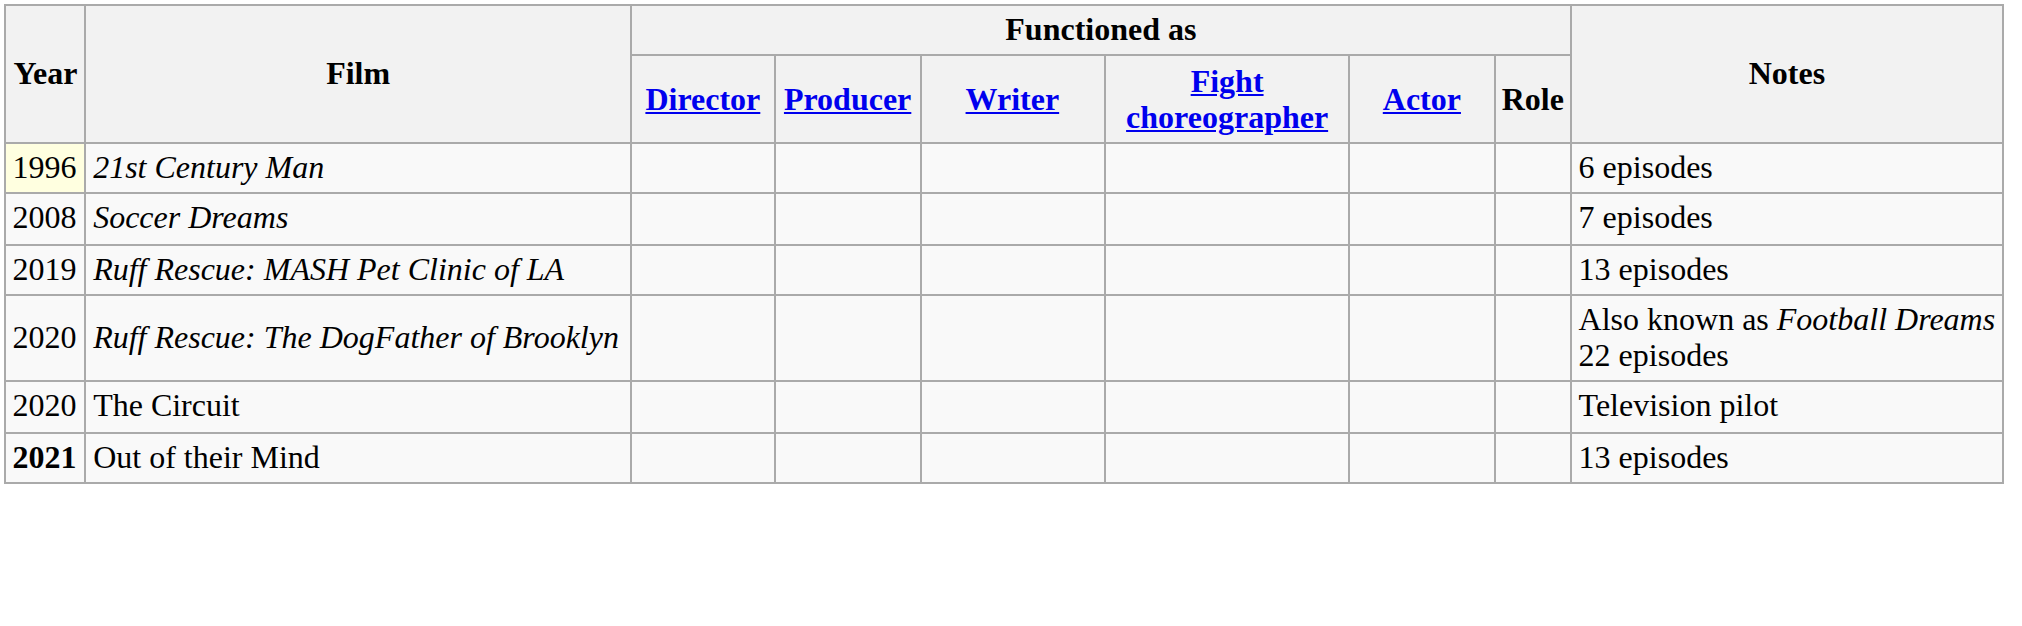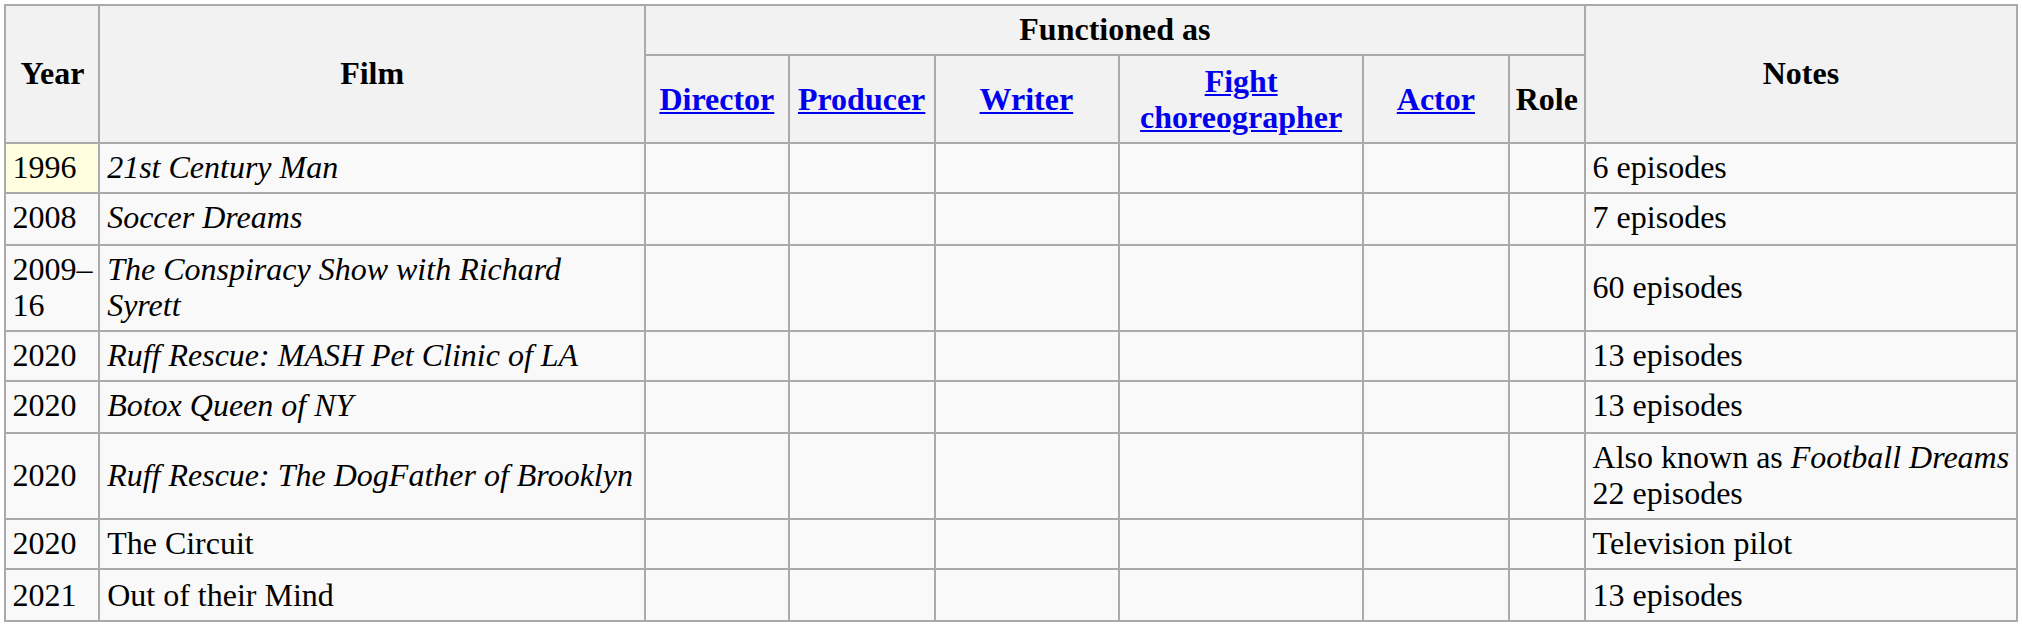+ row: 2009–16 | The Conspiracy Show with Richard Syrett | 60 episodes
Ruff Rescue: MASH Pet Clinic of LA | Year: 2019 -> 2020
+ row: 2020 | Botox Queen of NY | 13 episodes
Out of their Mind | Year: bold -> normal
